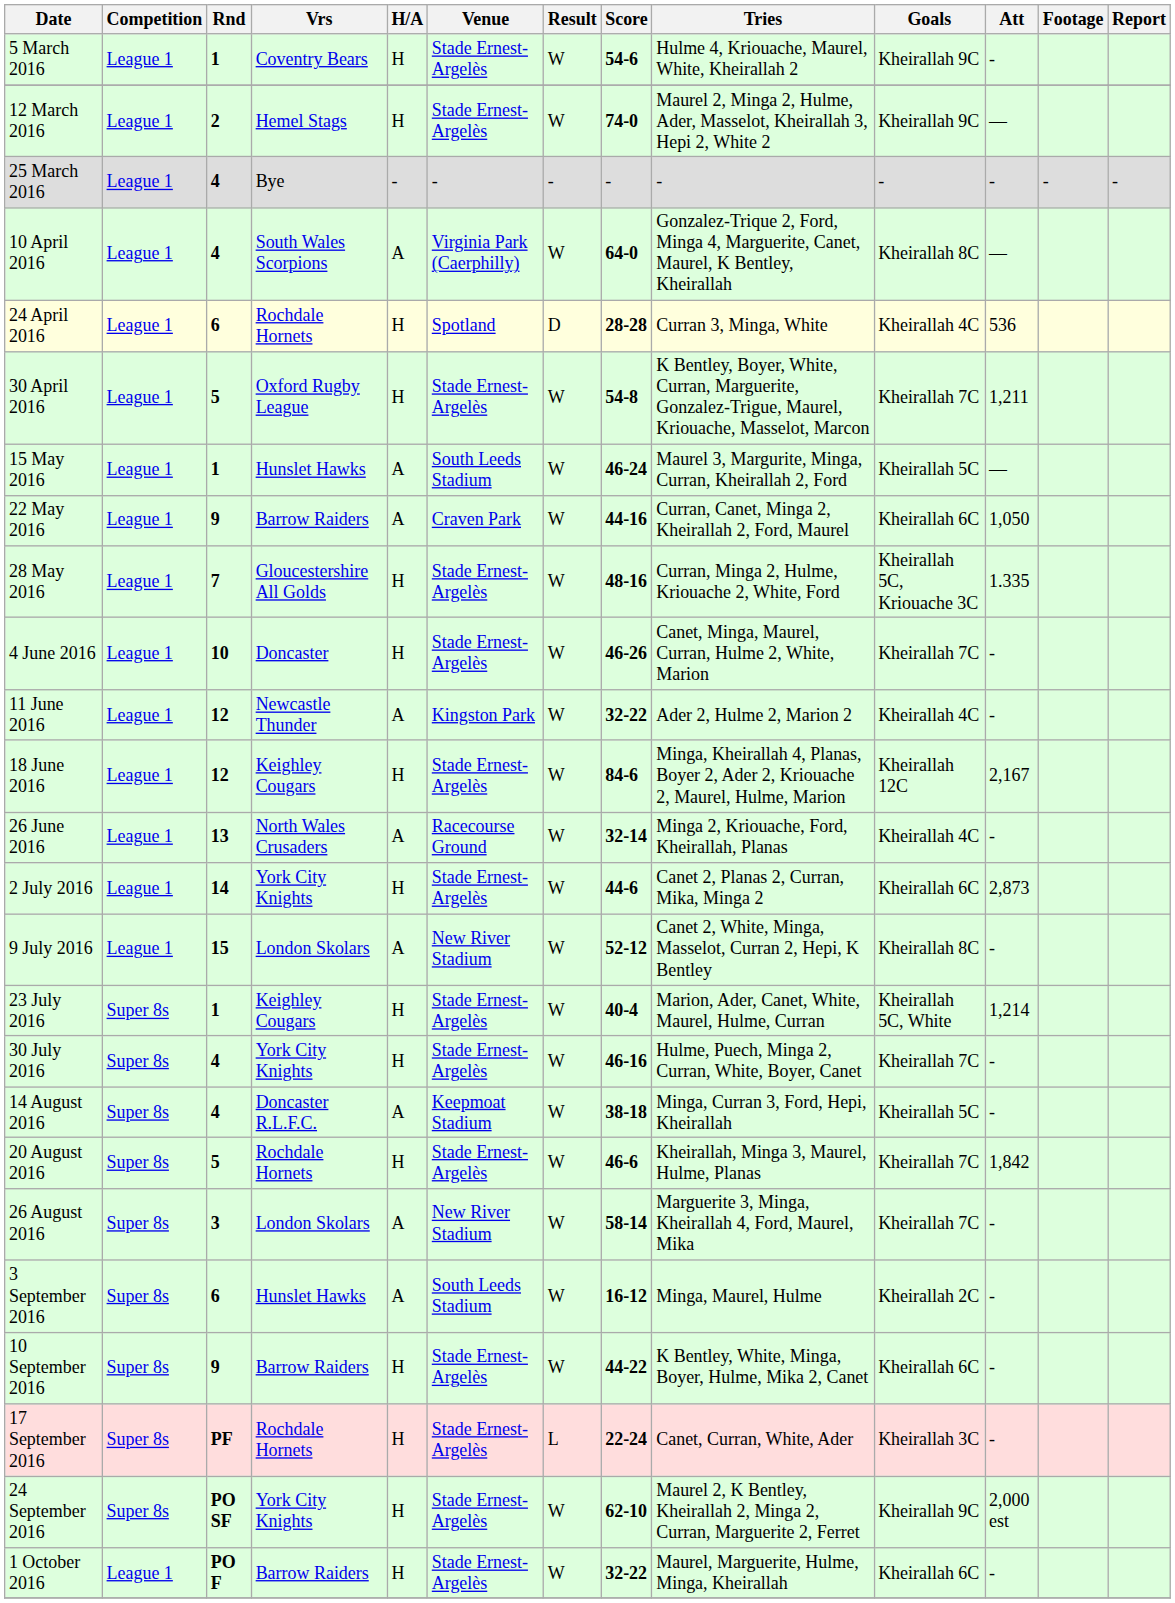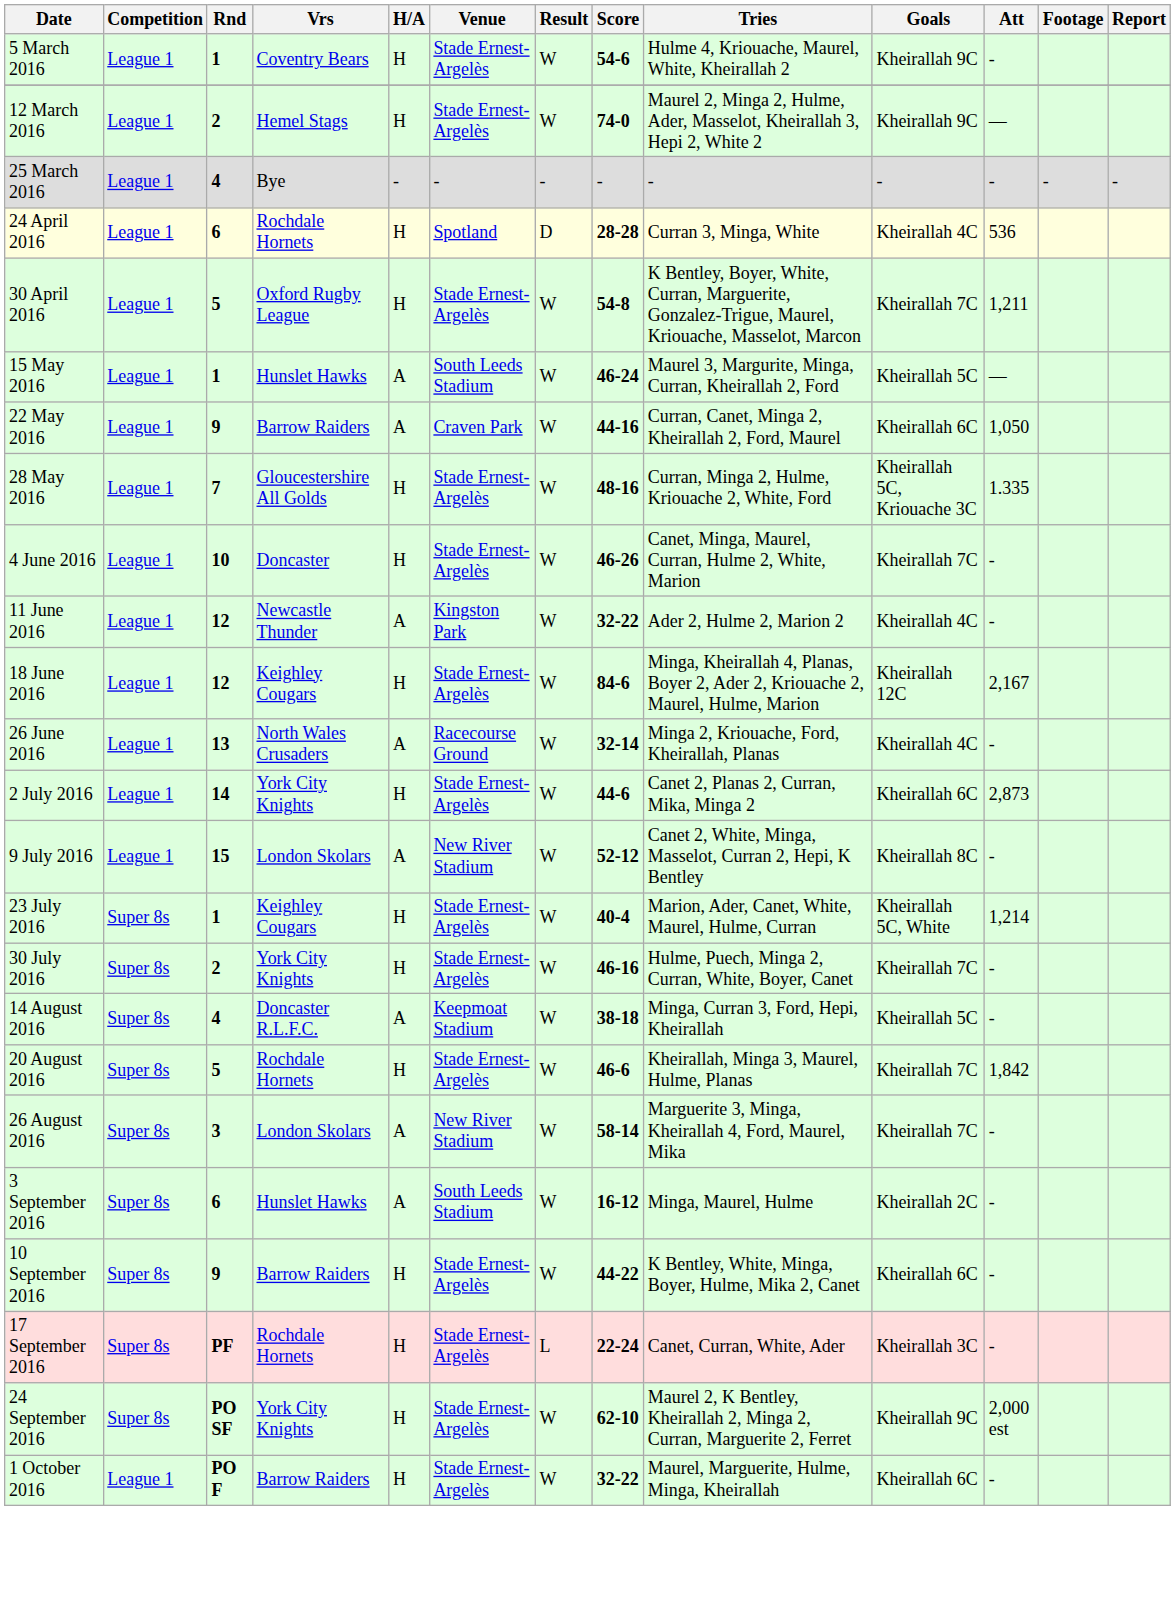- row: 10 April 2016 | League 1 | 4 | South Wales Scorpions | A | Virginia Park (Caerphilly) | W | 64-0 | Gonzalez-Trique 2, Ford, Minga 4, Marguerite, Canet, Maurel, K Bentley, Kheirallah | Kheirallah 8C | —
30 July 2016 | Rnd: 4 -> 2
